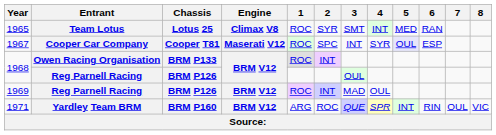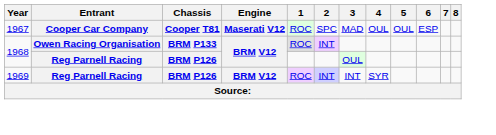- row: 1965 | Team Lotus | Lotus 25 | Climax V8 | ROC | SYR | SMT | INT | MED | RAN
1967 | 3: INT -> MAD
1967 | 4: SYR -> OUL
1967 | 5: lavender background -> no background
1969 | 3: MAD -> INT
1969 | 4: OUL -> SYR
- row: 1971 | Yardley Team BRM | BRM P160 | BRM V12 | ARG | ROC | QUE | SPR | INT | RIN | OUL | VIC
